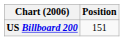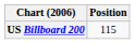US Billboard 200 | Position: 151 -> 115
